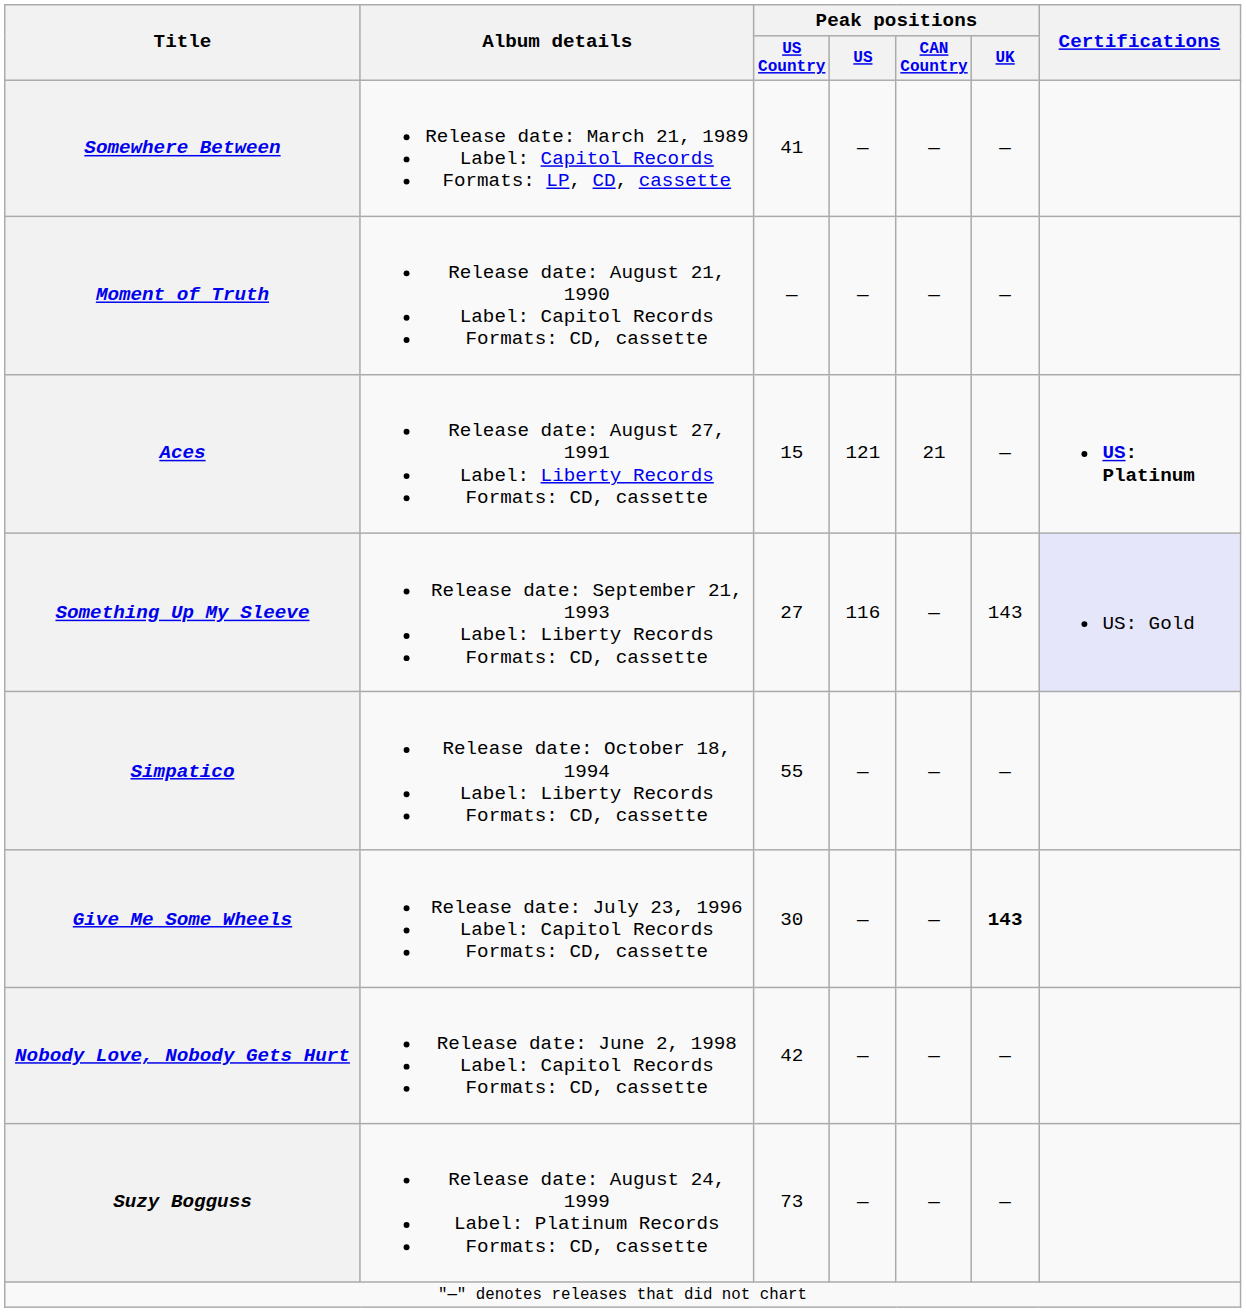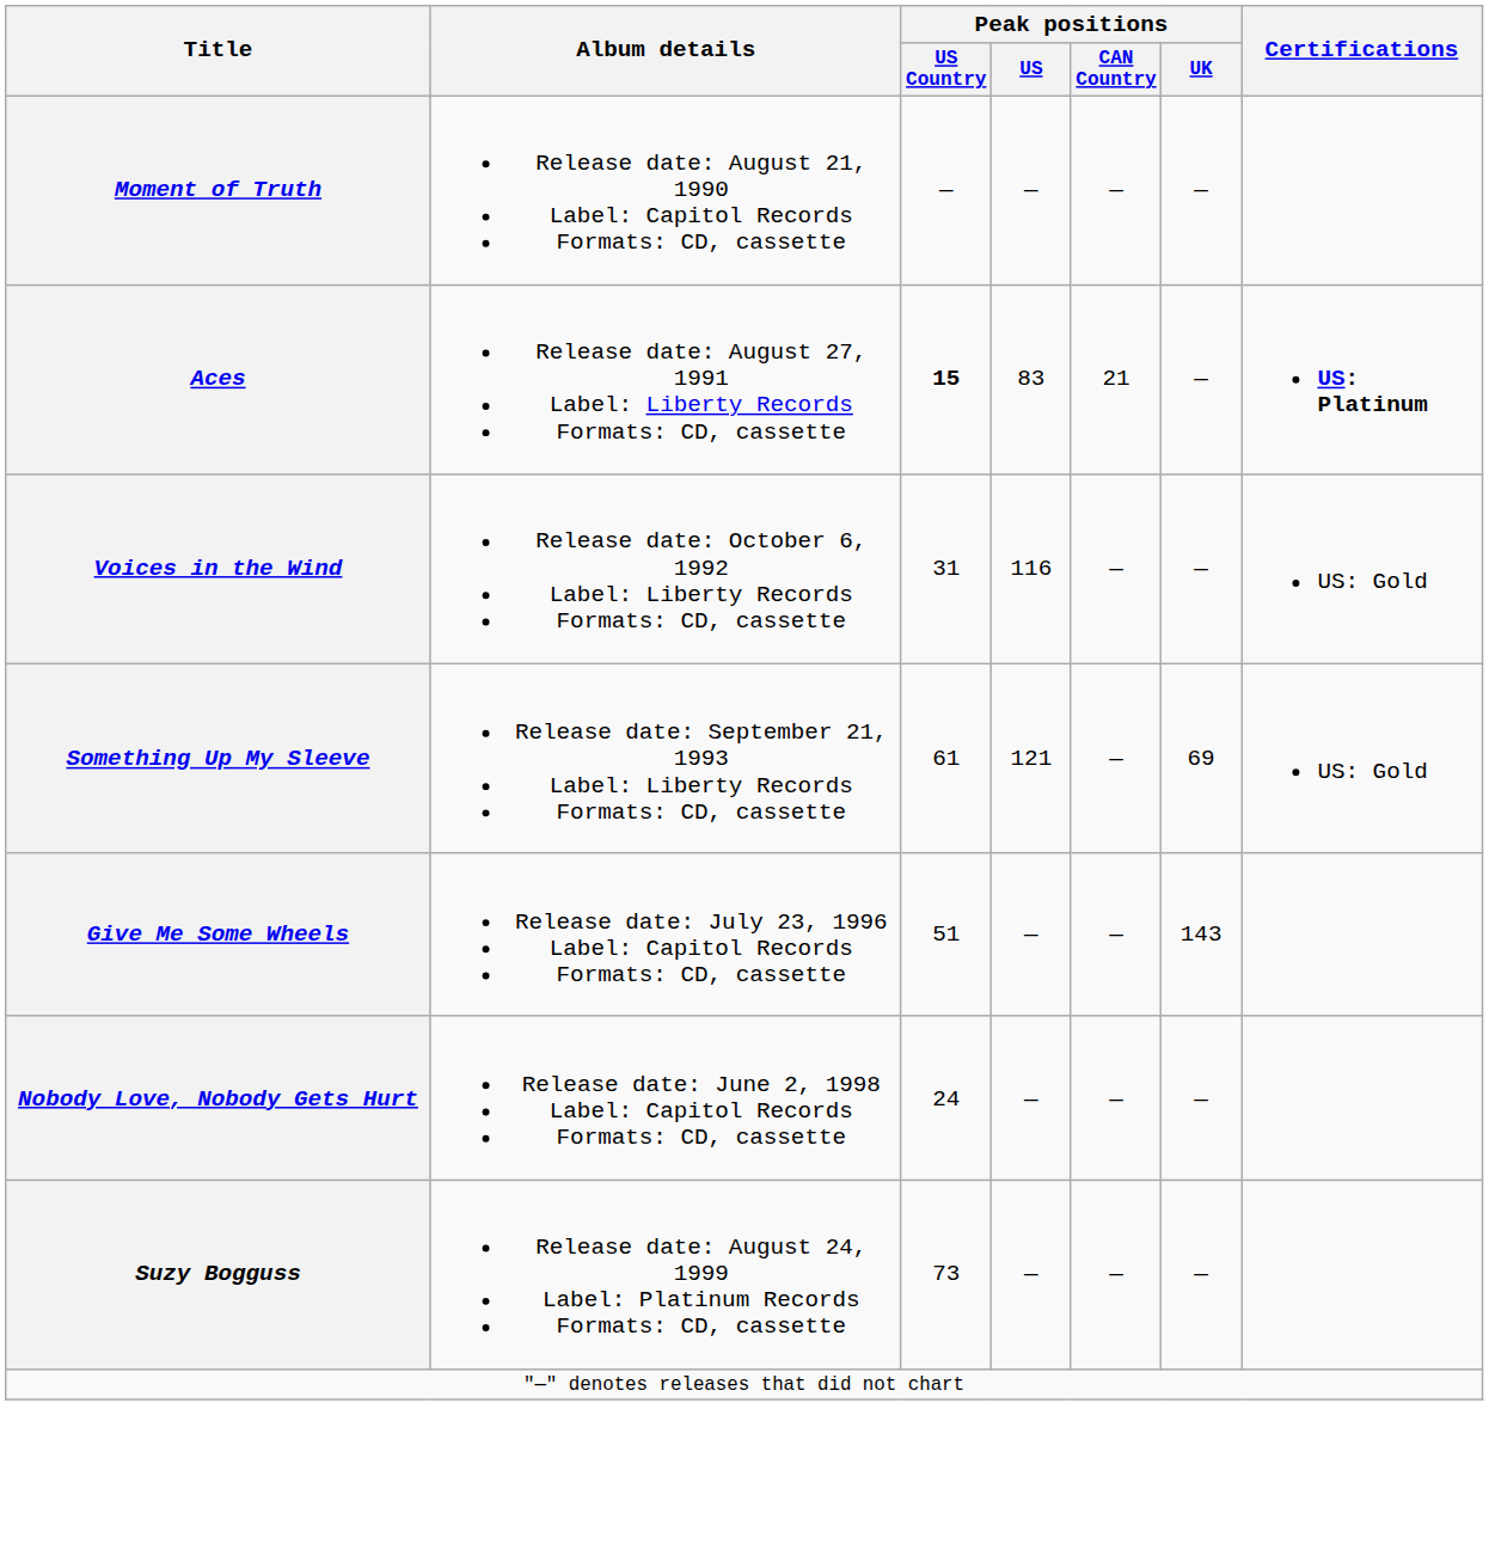- row: Somewhere Between | Release date: March 21, 1989 Label: Capitol Records Formats: LP, CD, cassette | 41 | — | — | —
Aces | Peak positions / US Country: normal -> bold
Aces | Peak positions / US: 121 -> 83
+ row: Voices in the Wind | Release date: October 6, 1992 Label: Liberty Records Formats: CD, cassette | 31 | 116 | — | — | US: Gold
Something Up My Sleeve | Peak positions / US Country: 27 -> 61
Something Up My Sleeve | Peak positions / US: 116 -> 121
Something Up My Sleeve | Peak positions / UK: 143 -> 69
Something Up My Sleeve | Certifications: lavender background -> no background
- row: Simpatico | Release date: October 18, 1994 Label: Liberty Records Formats: CD, cassette | 55 | — | — | —
Give Me Some Wheels | Peak positions / US Country: 30 -> 51
Give Me Some Wheels | Peak positions / UK: bold -> normal
Nobody Love, Nobody Gets Hurt | Peak positions / US Country: 42 -> 24
